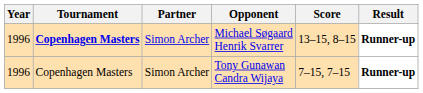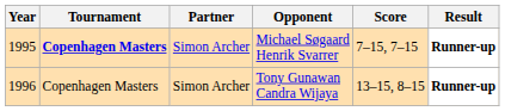Michael Søgaard Henrik Svarrer | Year: 1996 -> 1995
Michael Søgaard Henrik Svarrer | Score: 13–15, 8–15 -> 7–15, 7–15
Tony Gunawan Candra Wijaya | Score: 7–15, 7–15 -> 13–15, 8–15
